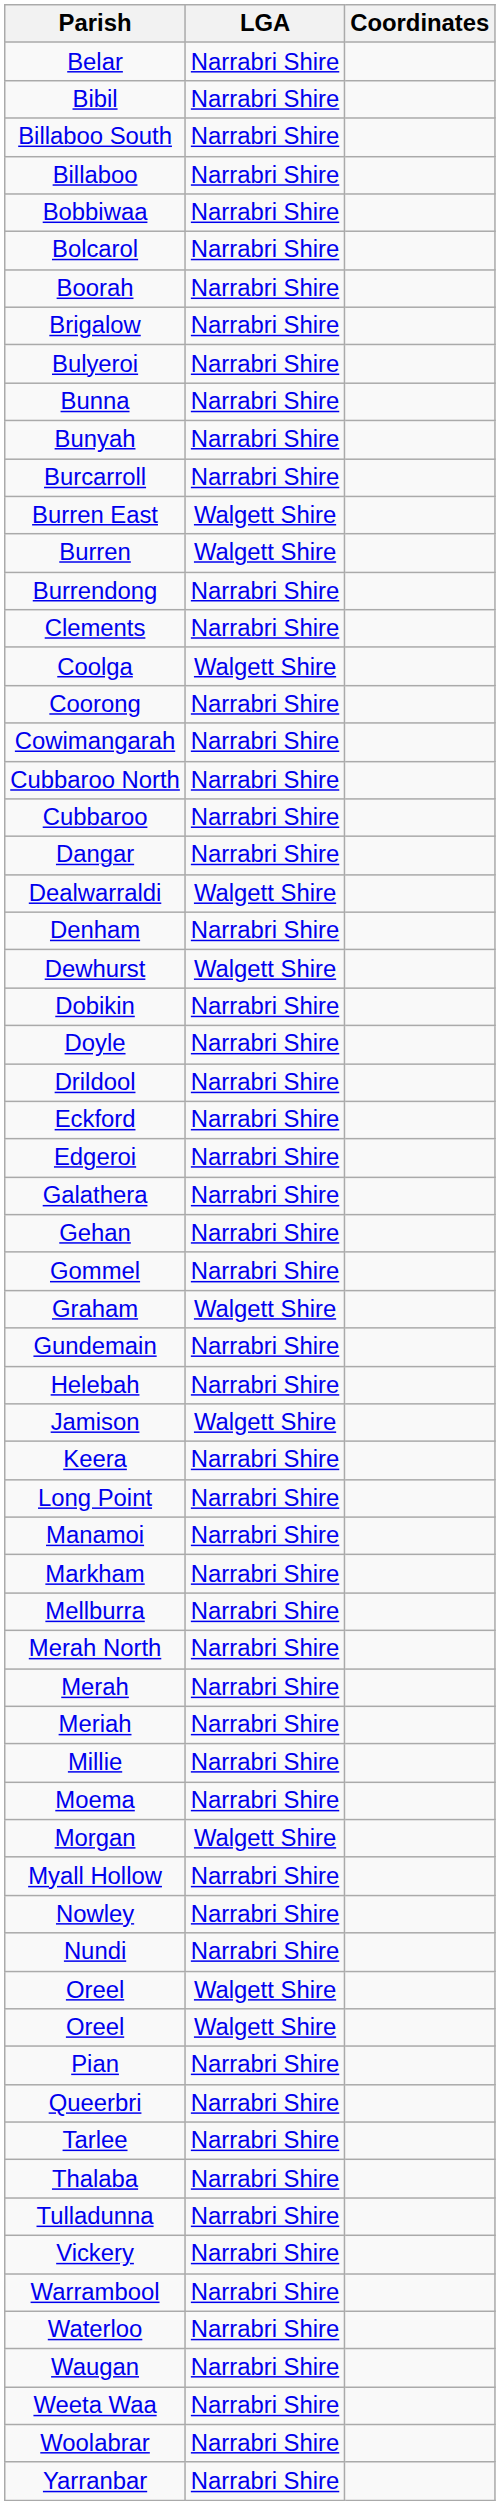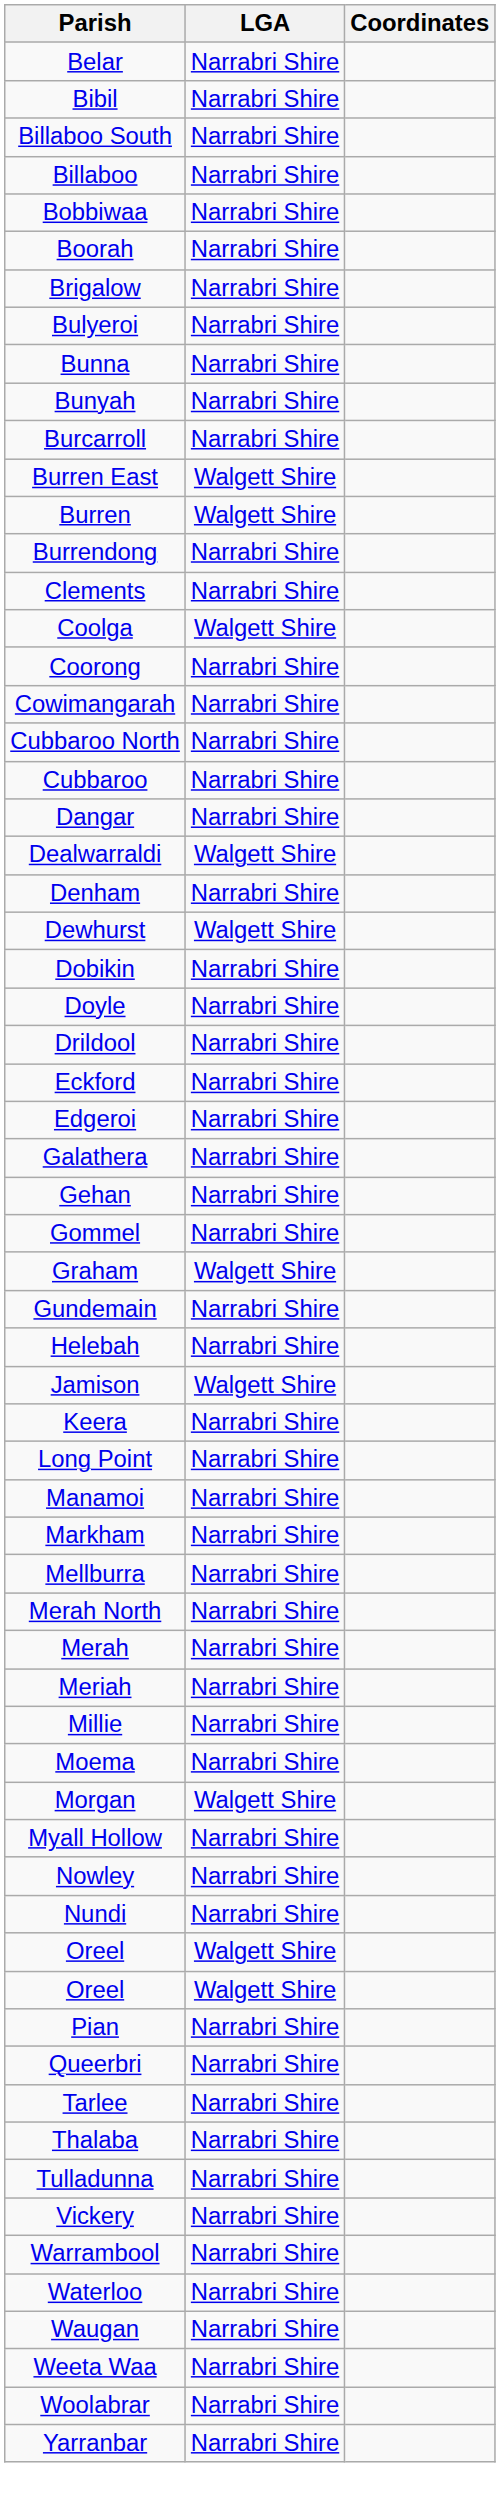- row: Bolcarol | Narrabri Shire
